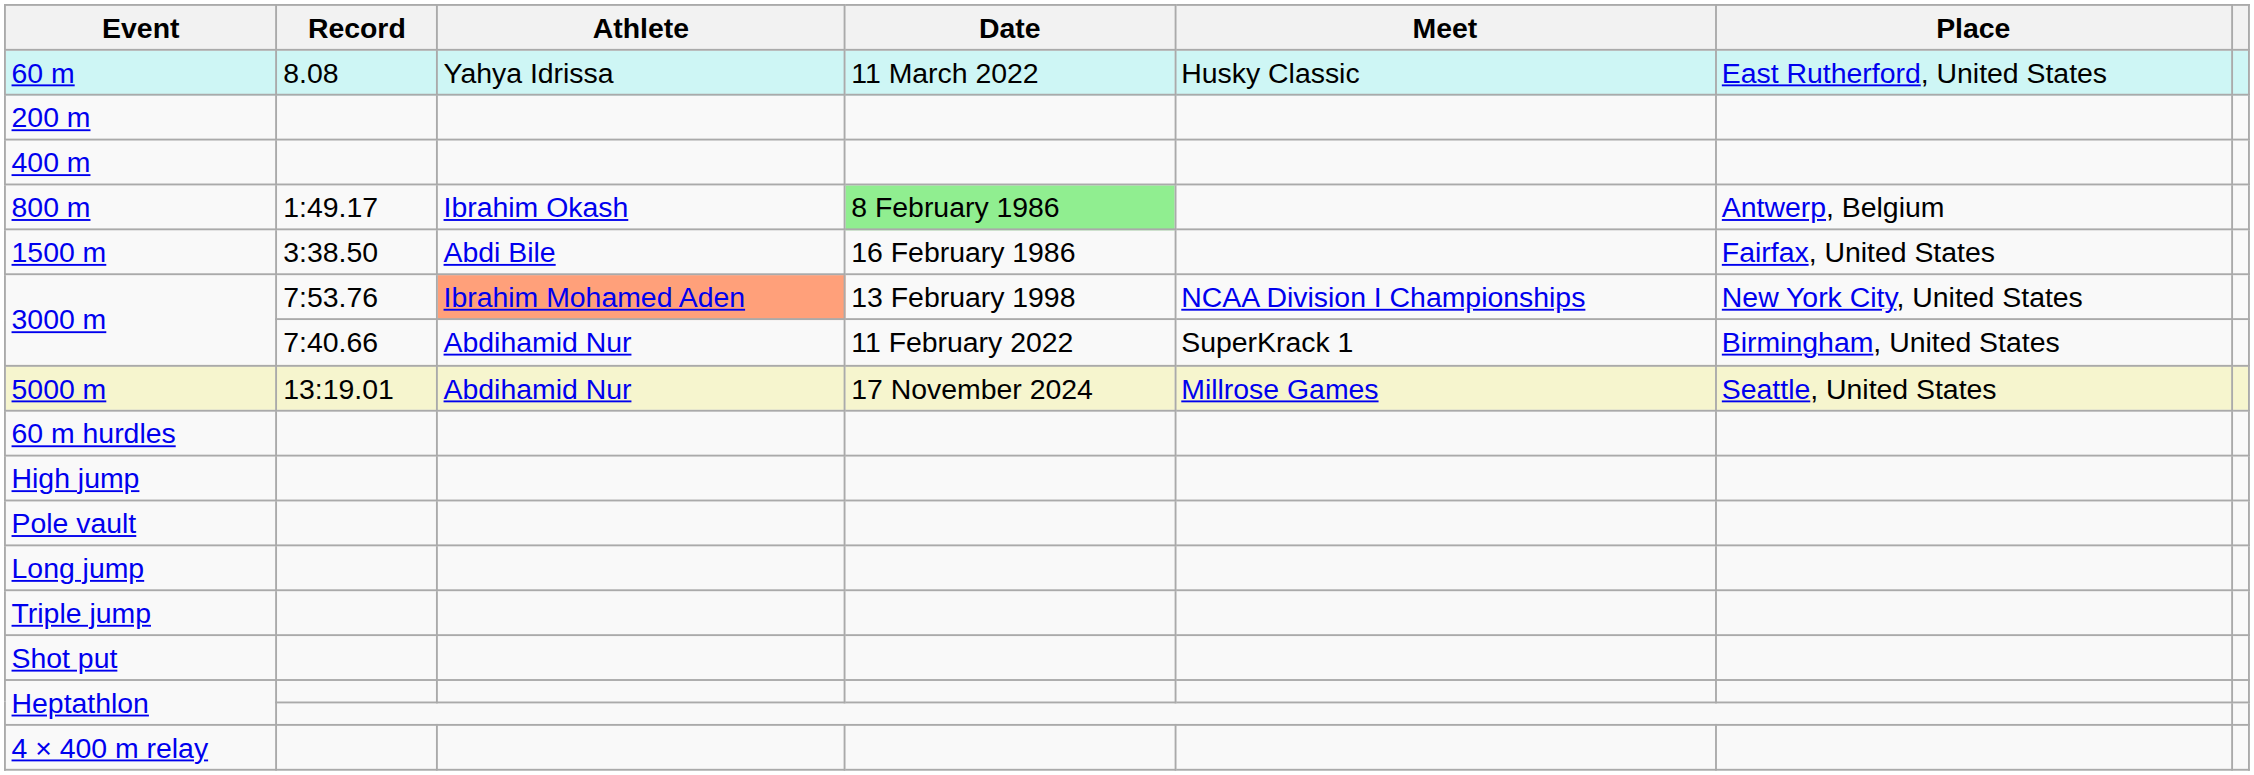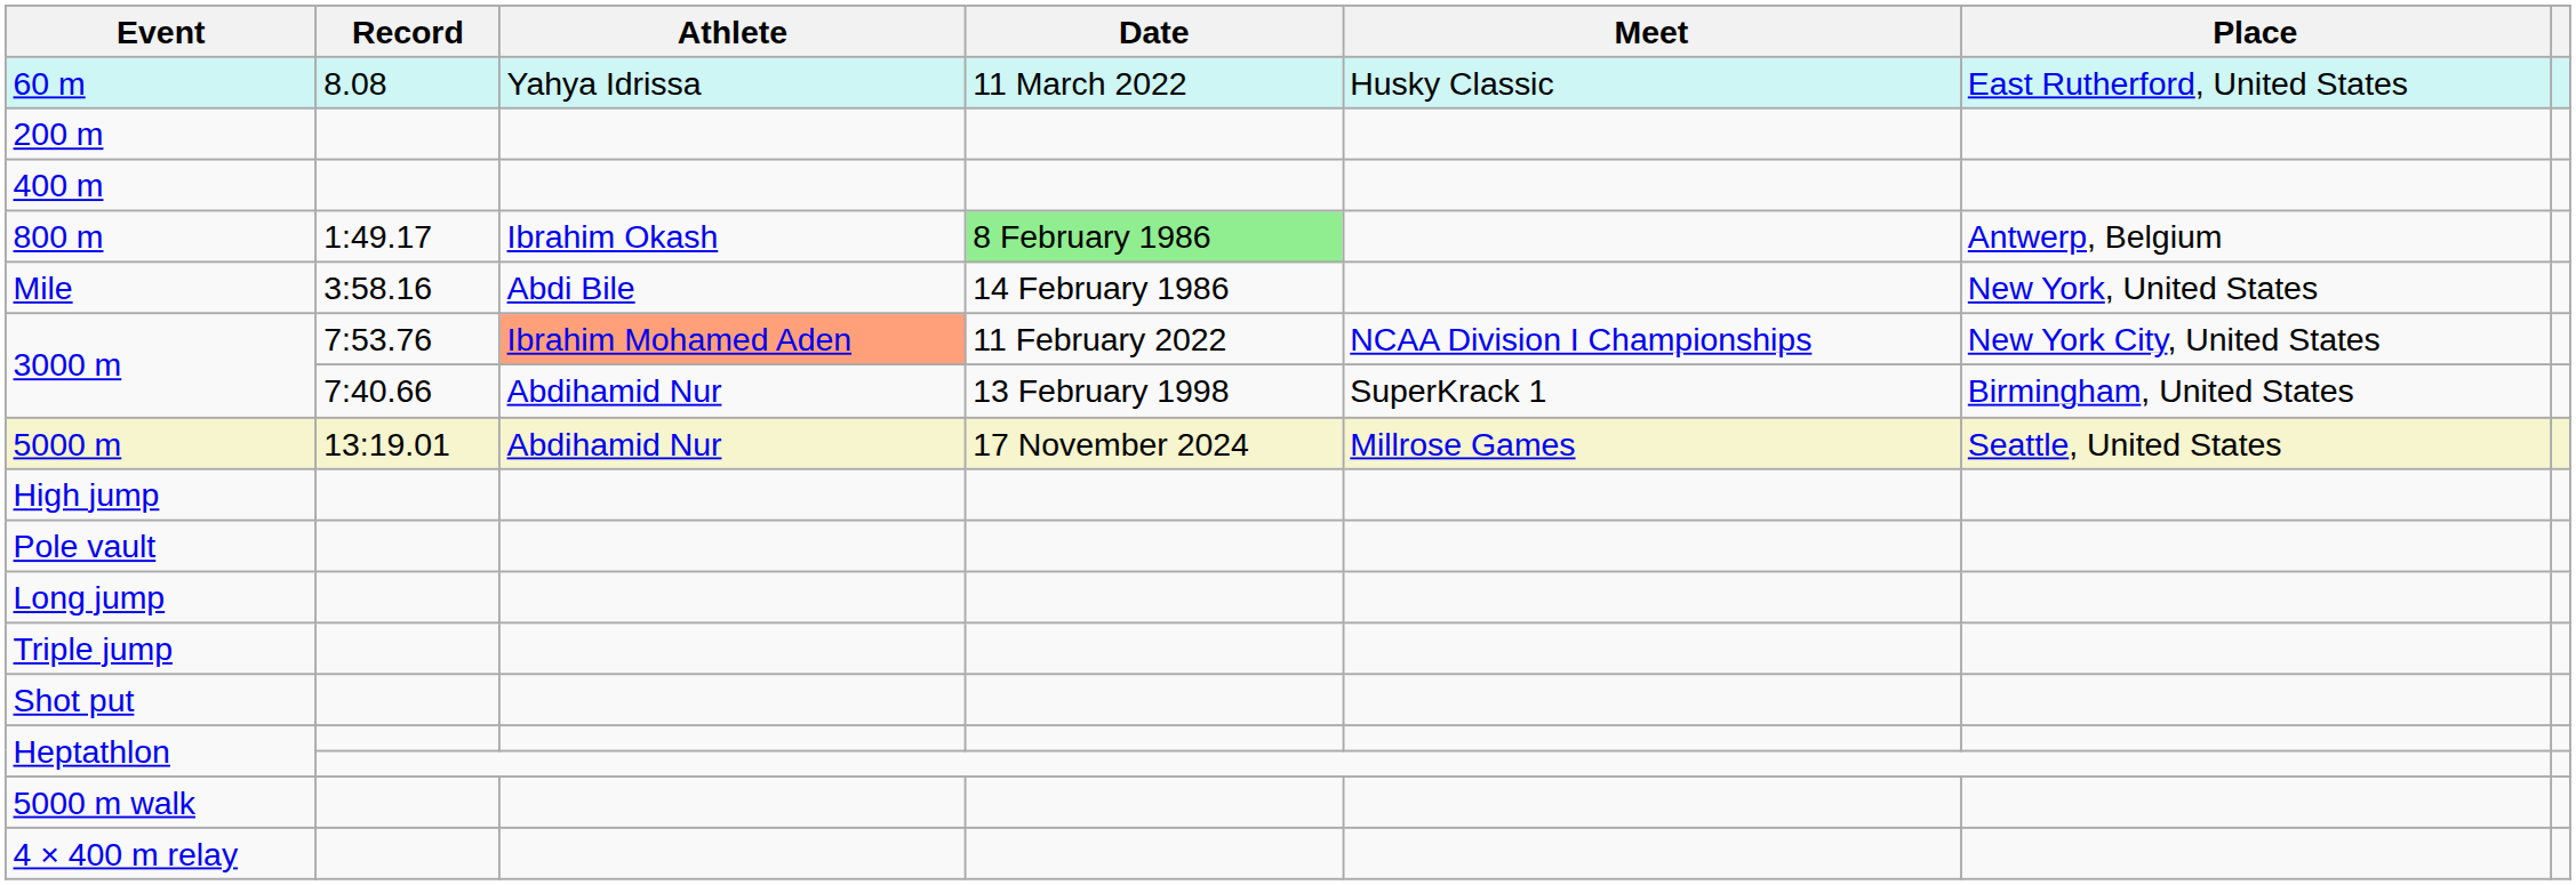- row: 1500 m | 3:38.50 | Abdi Bile | 16 February 1986 | Fairfax, United States
+ row: Mile | 3:58.16 | Abdi Bile | 14 February 1986 | New York, United States
3000 m / 7:53.76 | Date: 13 February 1998 -> 11 February 2022
3000 m / 7:40.66 | Date: 11 February 2022 -> 13 February 1998
- row: 60 m hurdles
+ row: 5000 m walk
